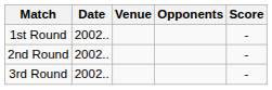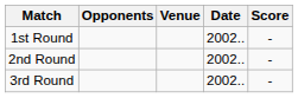columns swapped: Date <-> Opponents
